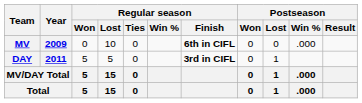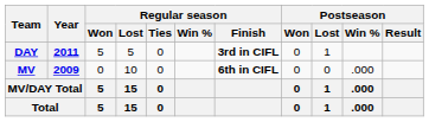rows swapped: MV <-> DAY
